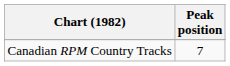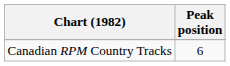Canadian RPM Country Tracks | Peak position: 7 -> 6
